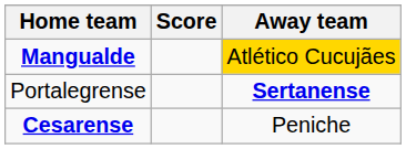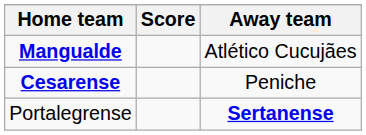Mangualde | Away team: gold background -> no background
rows swapped: Cesarense <-> Portalegrense
